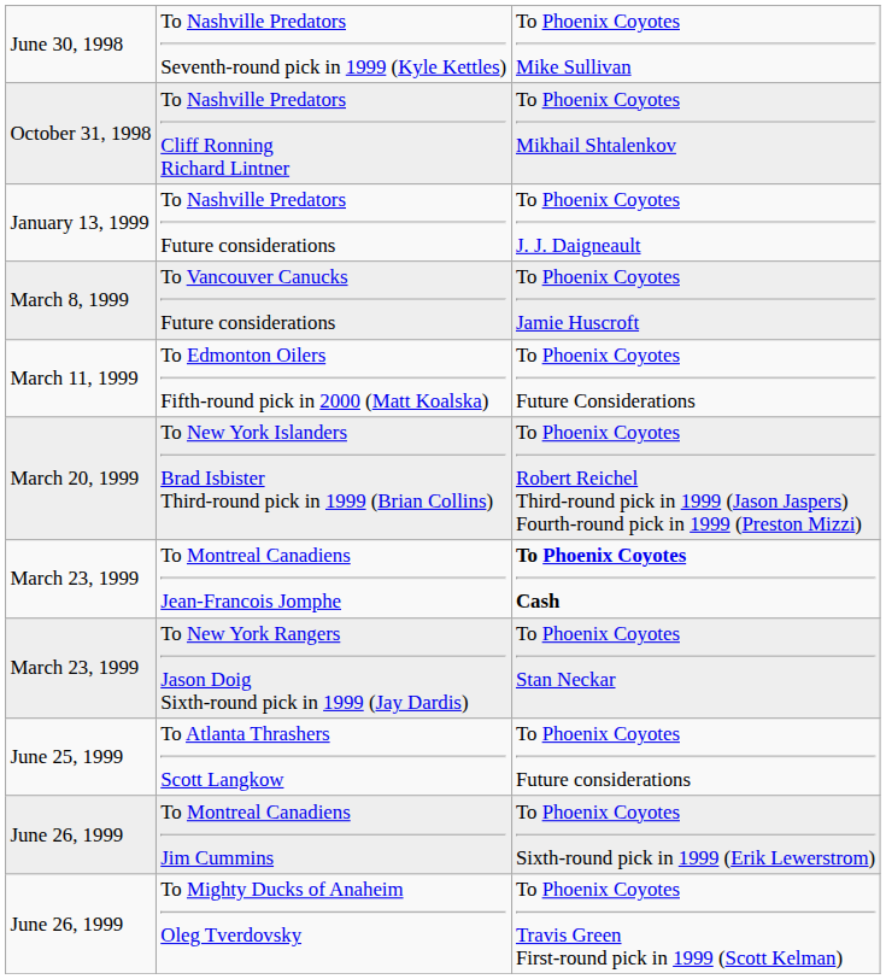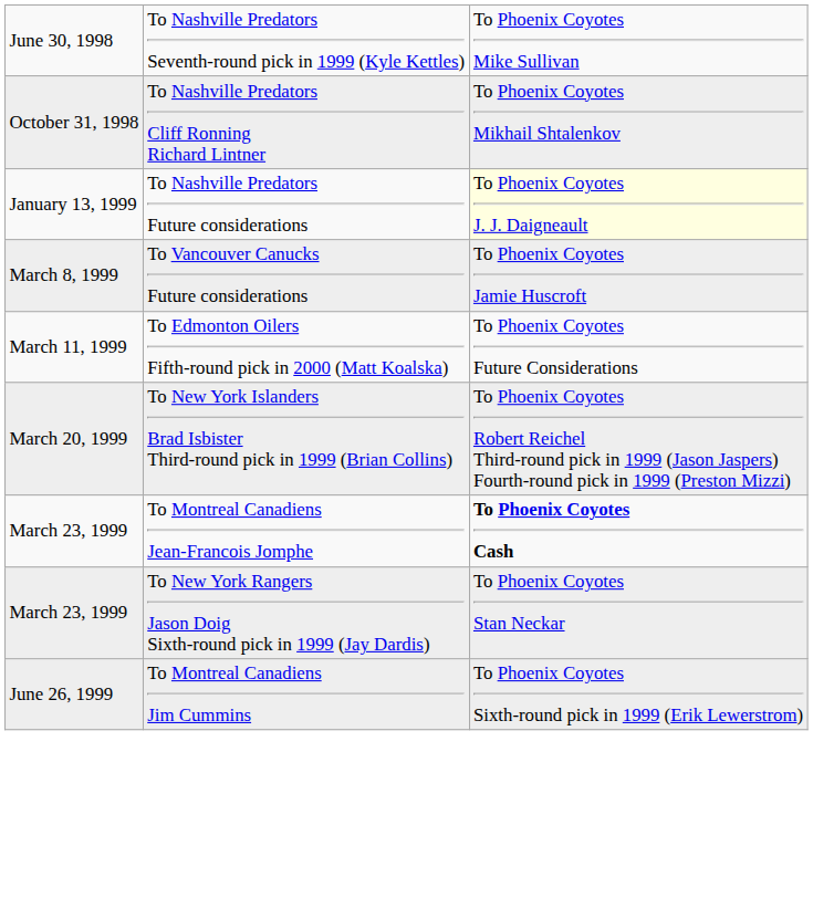To Nashville Predators Future considerations | column 3: no background -> lightyellow background
- row: June 25, 1999 | To Atlanta Thrashers Scott Langkow | To Phoenix Coyotes Future considerations
- row: June 26, 1999 | To Mighty Ducks of Anaheim Oleg Tverdovsky | To Phoenix Coyotes Travis Green First-round pick in 1999 (Scott Kelman)
